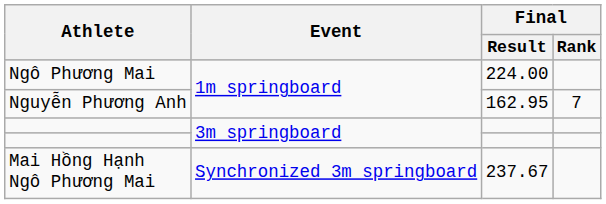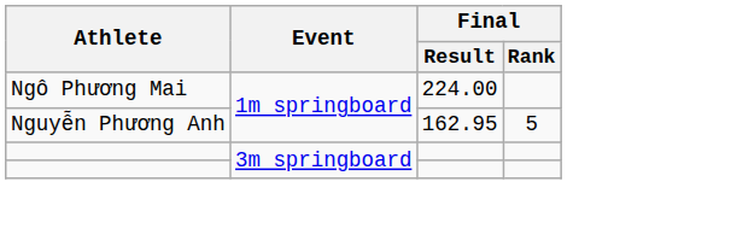Nguyễn Phương Anh | Final / Rank: 7 -> 5
- row: Mai Hồng Hạnh Ngô Phương Mai | Synchronized 3m springboard | 237.67
